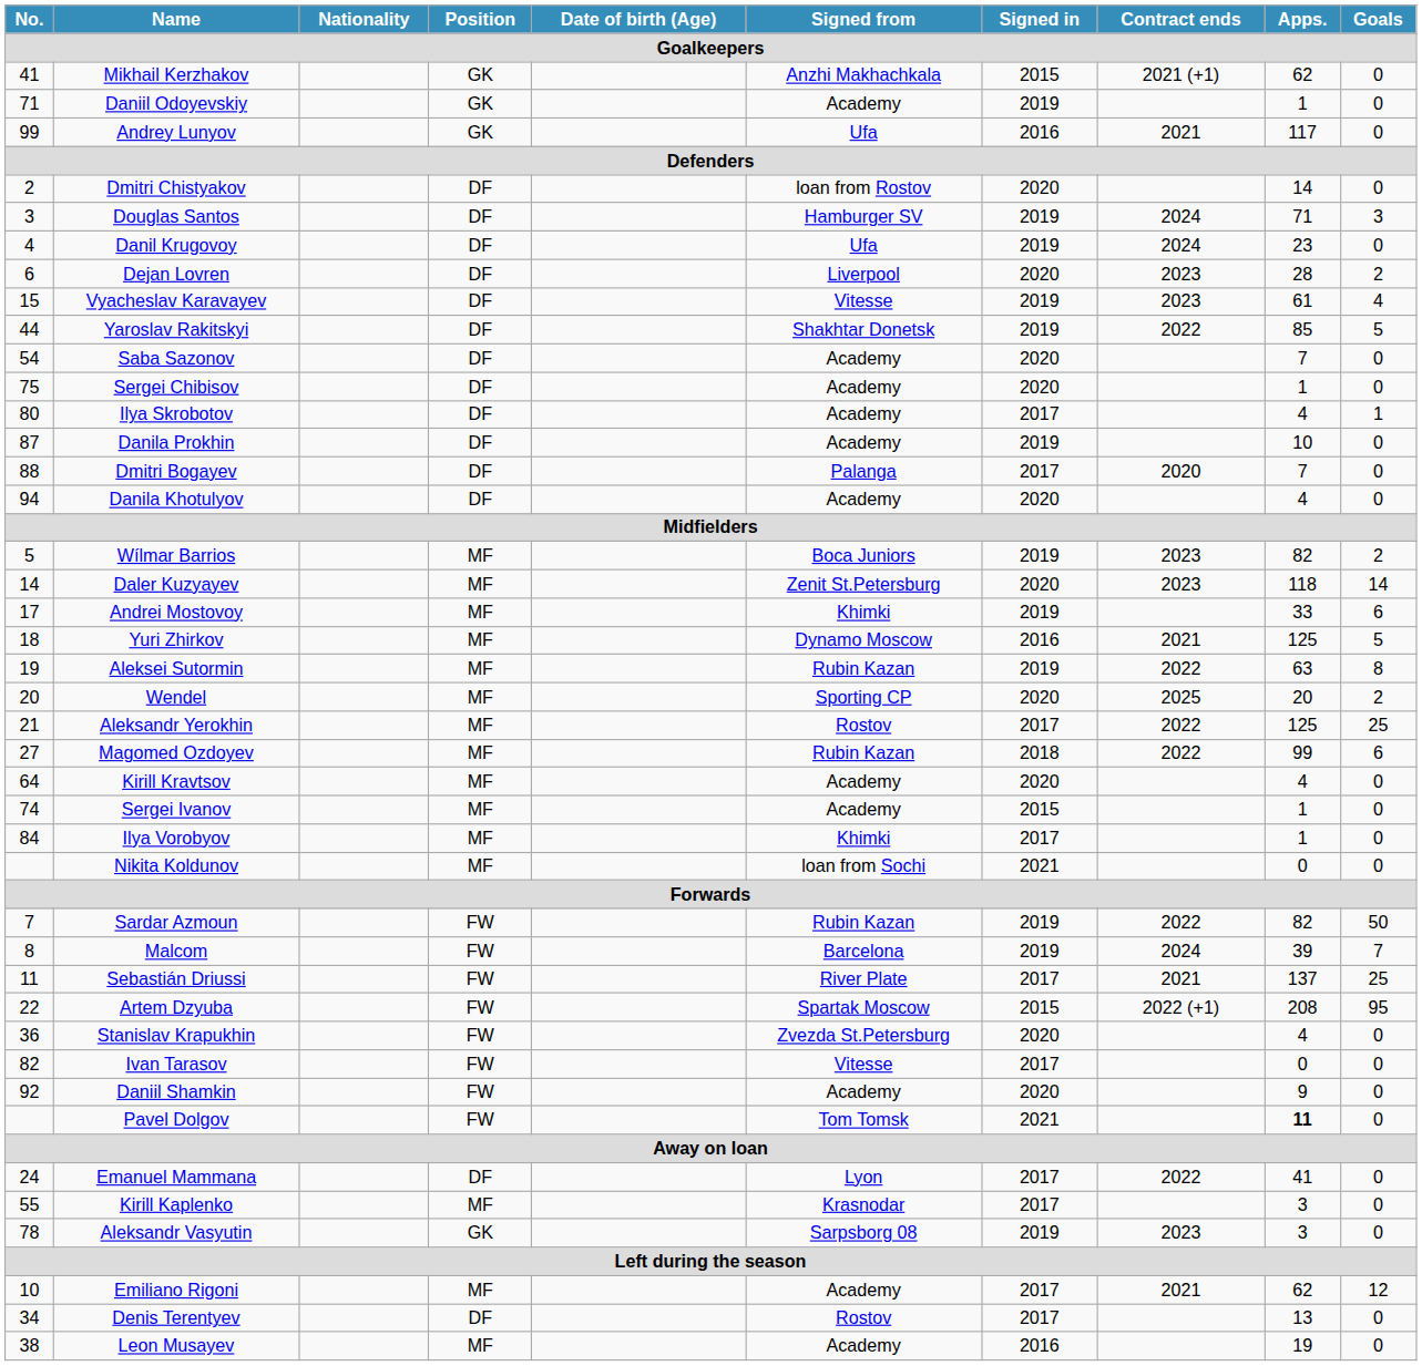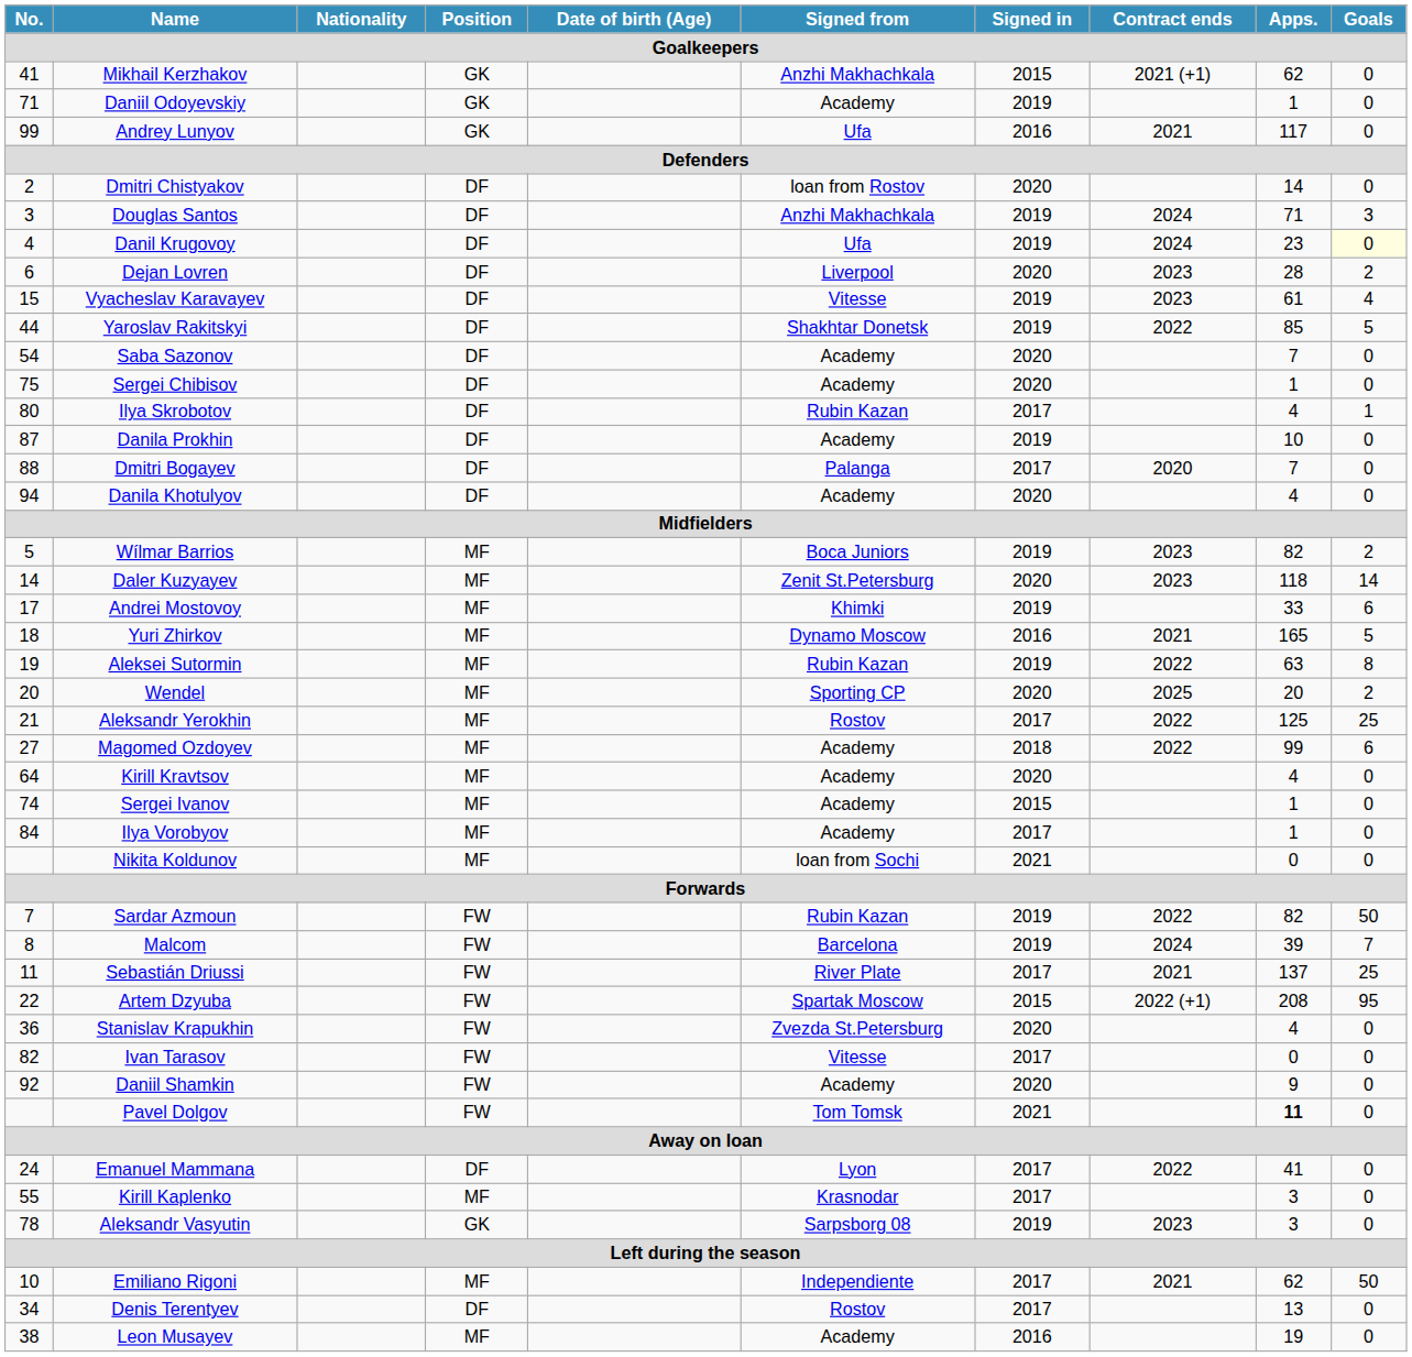Douglas Santos | Signed from: Hamburger SV -> Anzhi Makhachkala
Danil Krugovoy | Goals: no background -> lightyellow background
Ilya Skrobotov | Signed from: Academy -> Rubin Kazan
Yuri Zhirkov | Apps.: 125 -> 165
Magomed Ozdoyev | Signed from: Rubin Kazan -> Academy
Ilya Vorobyov | Signed from: Khimki -> Academy
Emiliano Rigoni | Signed from: Academy -> Independiente
Emiliano Rigoni | Goals: 12 -> 50
